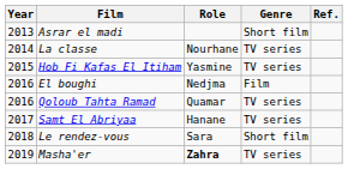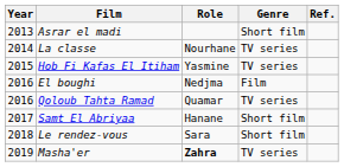Samt El Abriyaa | Genre: TV series -> Short film
